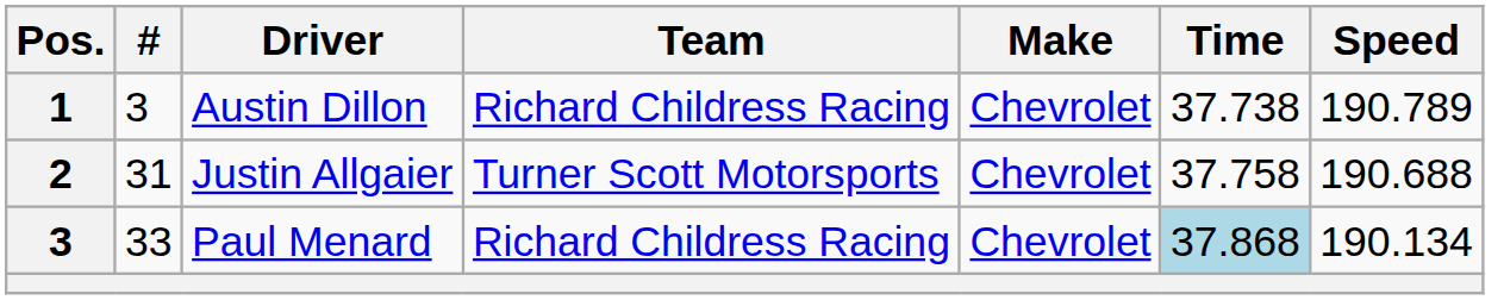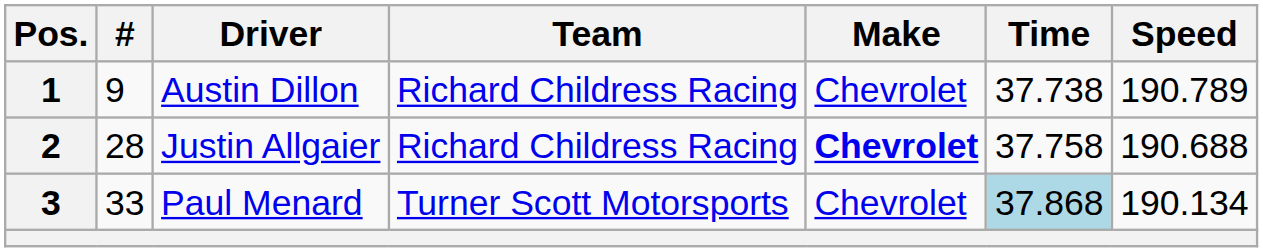Austin Dillon | #: 3 -> 9
Justin Allgaier | #: 31 -> 28
Justin Allgaier | Team: Turner Scott Motorsports -> Richard Childress Racing
Justin Allgaier | Make: normal -> bold
Paul Menard | Team: Richard Childress Racing -> Turner Scott Motorsports
